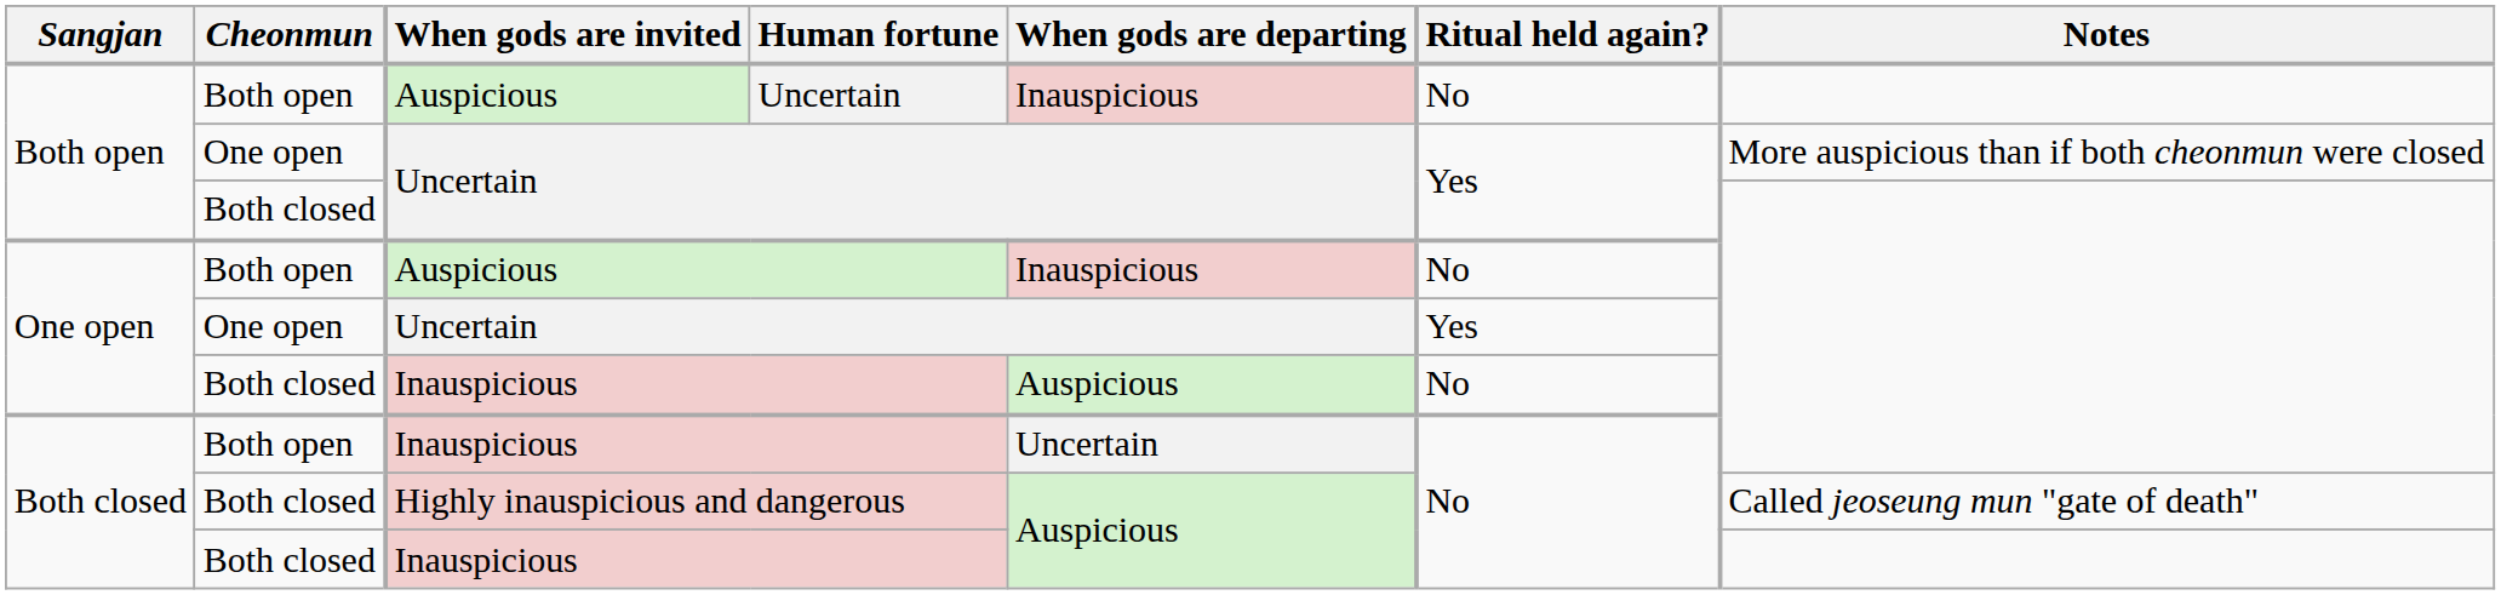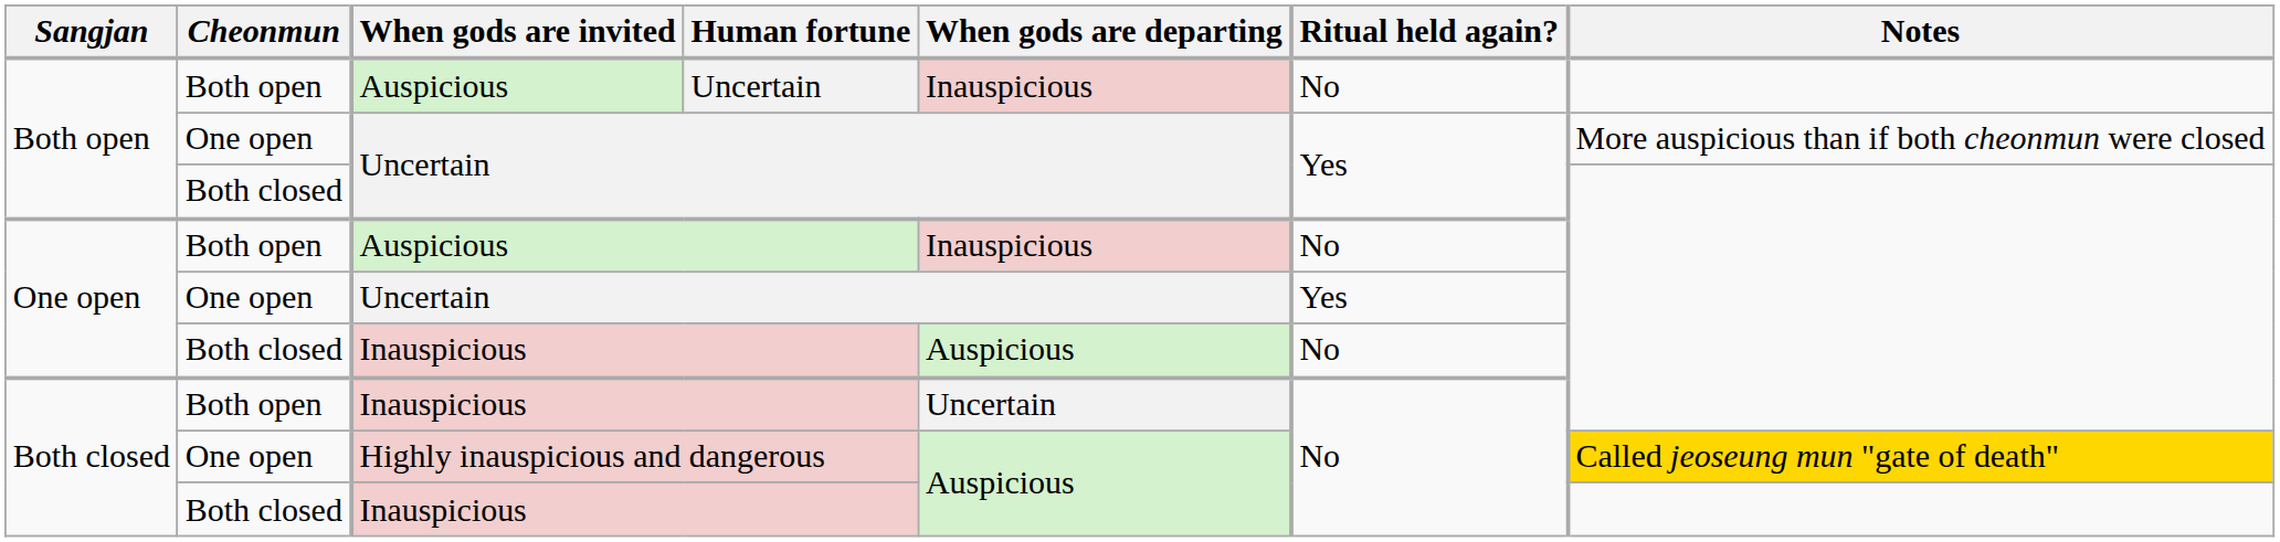Highly inauspicious and dangerous | Cheonmun: Both closed -> One open
Highly inauspicious and dangerous | Notes: no background -> gold background
